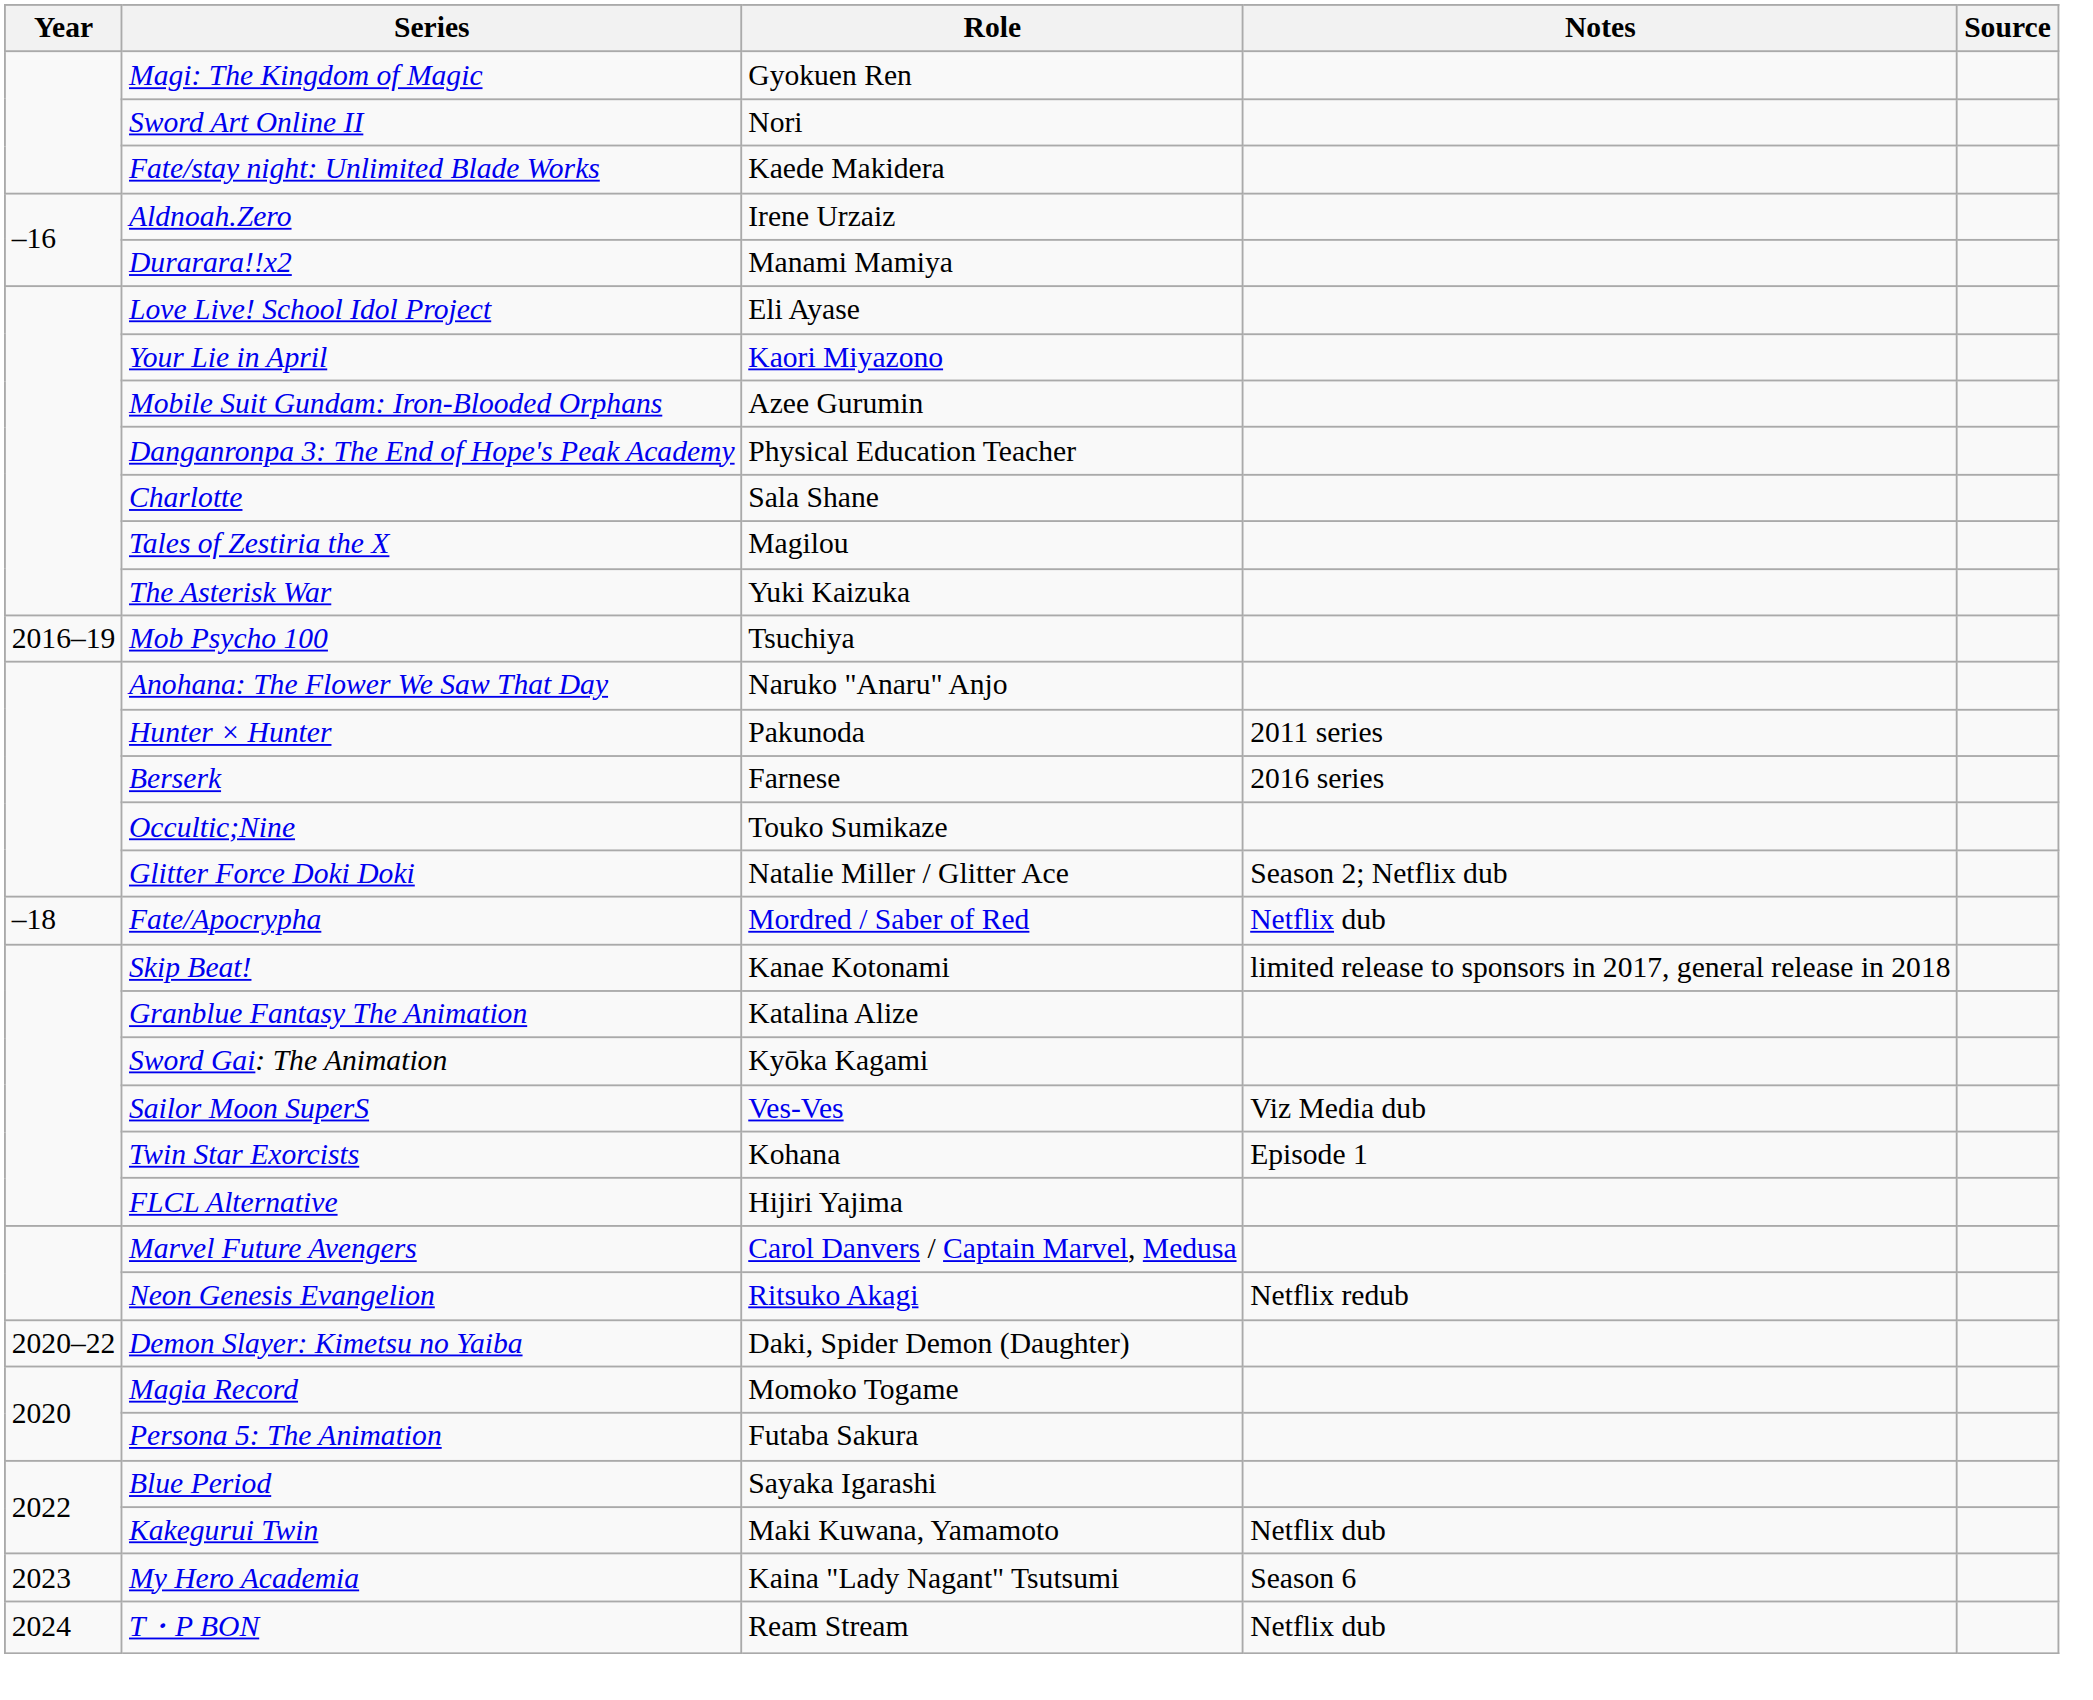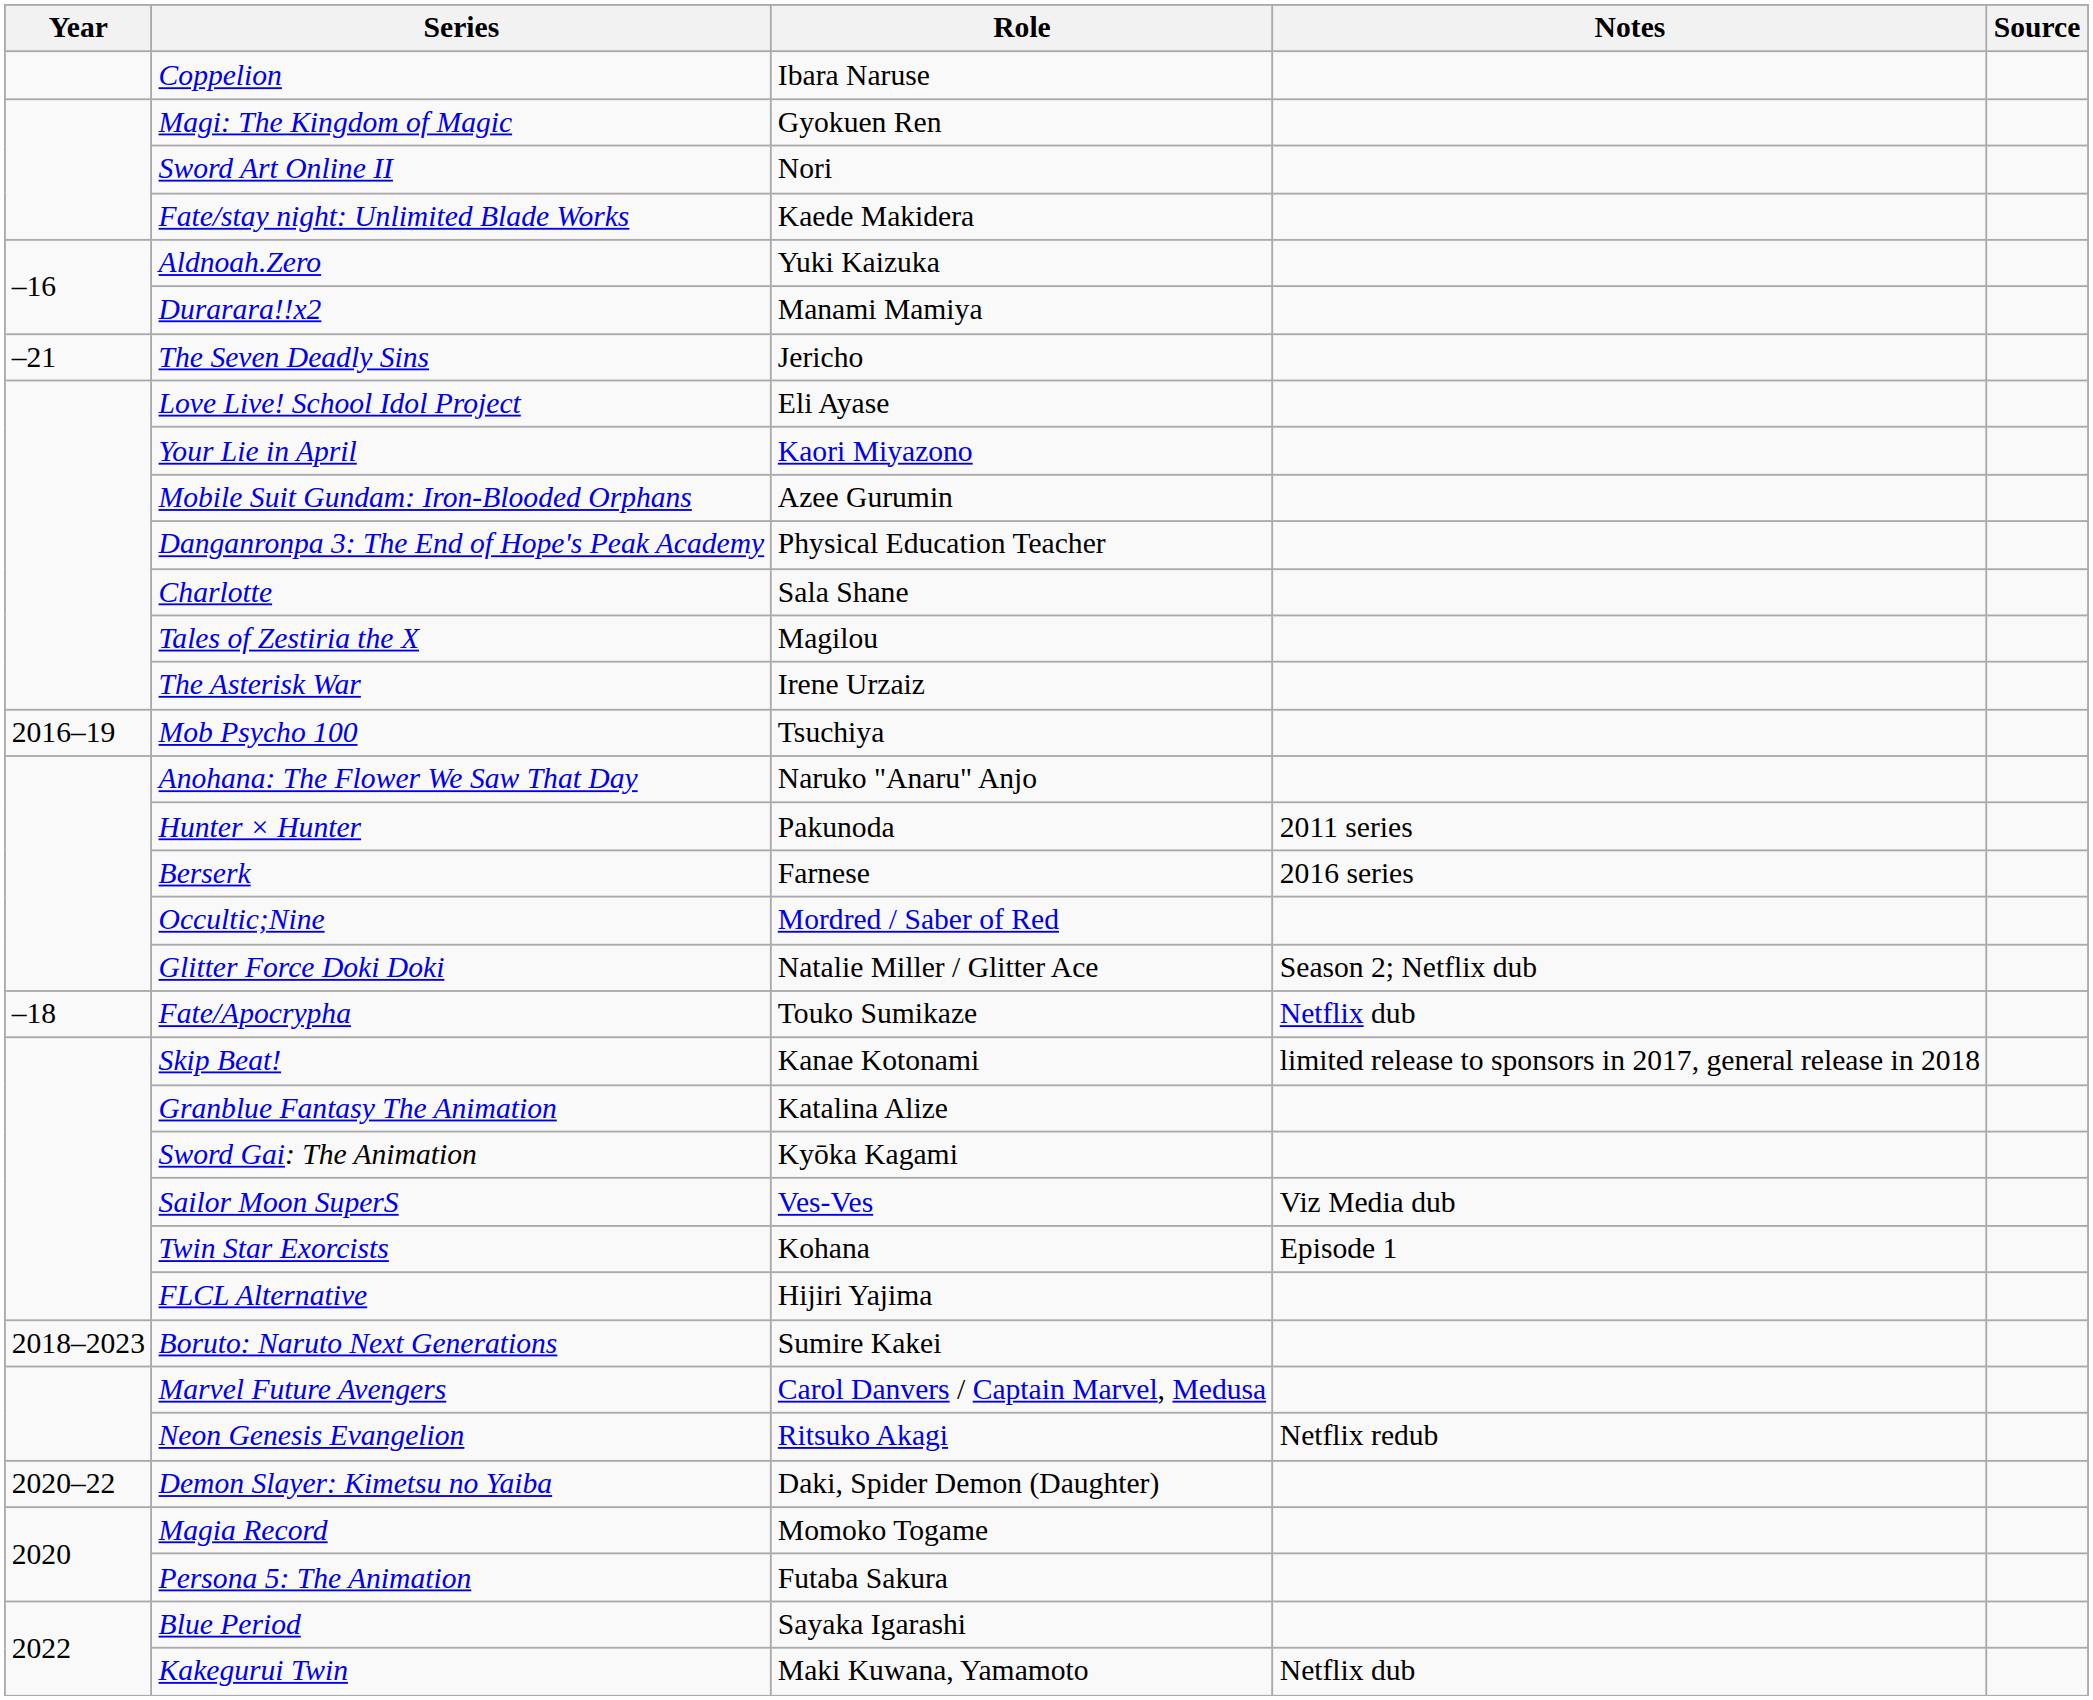+ row: Coppelion | Ibara Naruse
Aldnoah.Zero | Role: Irene Urzaiz -> Yuki Kaizuka
+ row: –21 | The Seven Deadly Sins | Jericho
The Asterisk War | Role: Yuki Kaizuka -> Irene Urzaiz
Occultic;Nine | Role: Touko Sumikaze -> Mordred / Saber of Red
Fate/Apocrypha | Role: Mordred / Saber of Red -> Touko Sumikaze
+ row: 2018–2023 | Boruto: Naruto Next Generations | Sumire Kakei
- row: 2023 | My Hero Academia | Kaina "Lady Nagant" Tsutsumi | Season 6
- row: 2024 | T・P BON | Ream Stream | Netflix dub
